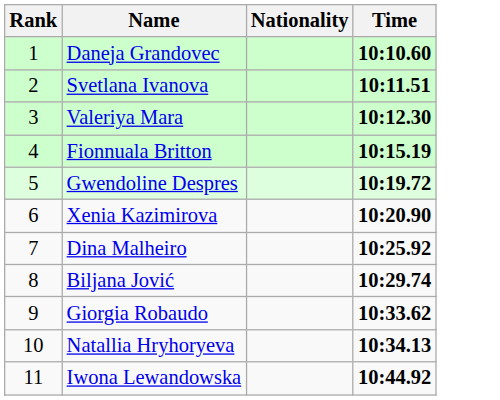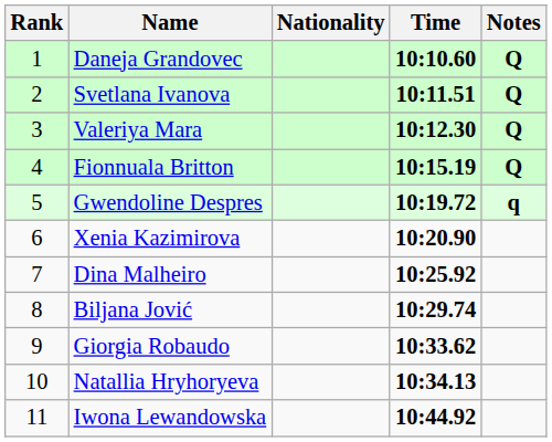+ column: Notes | Q | Q | Q | Q | q
